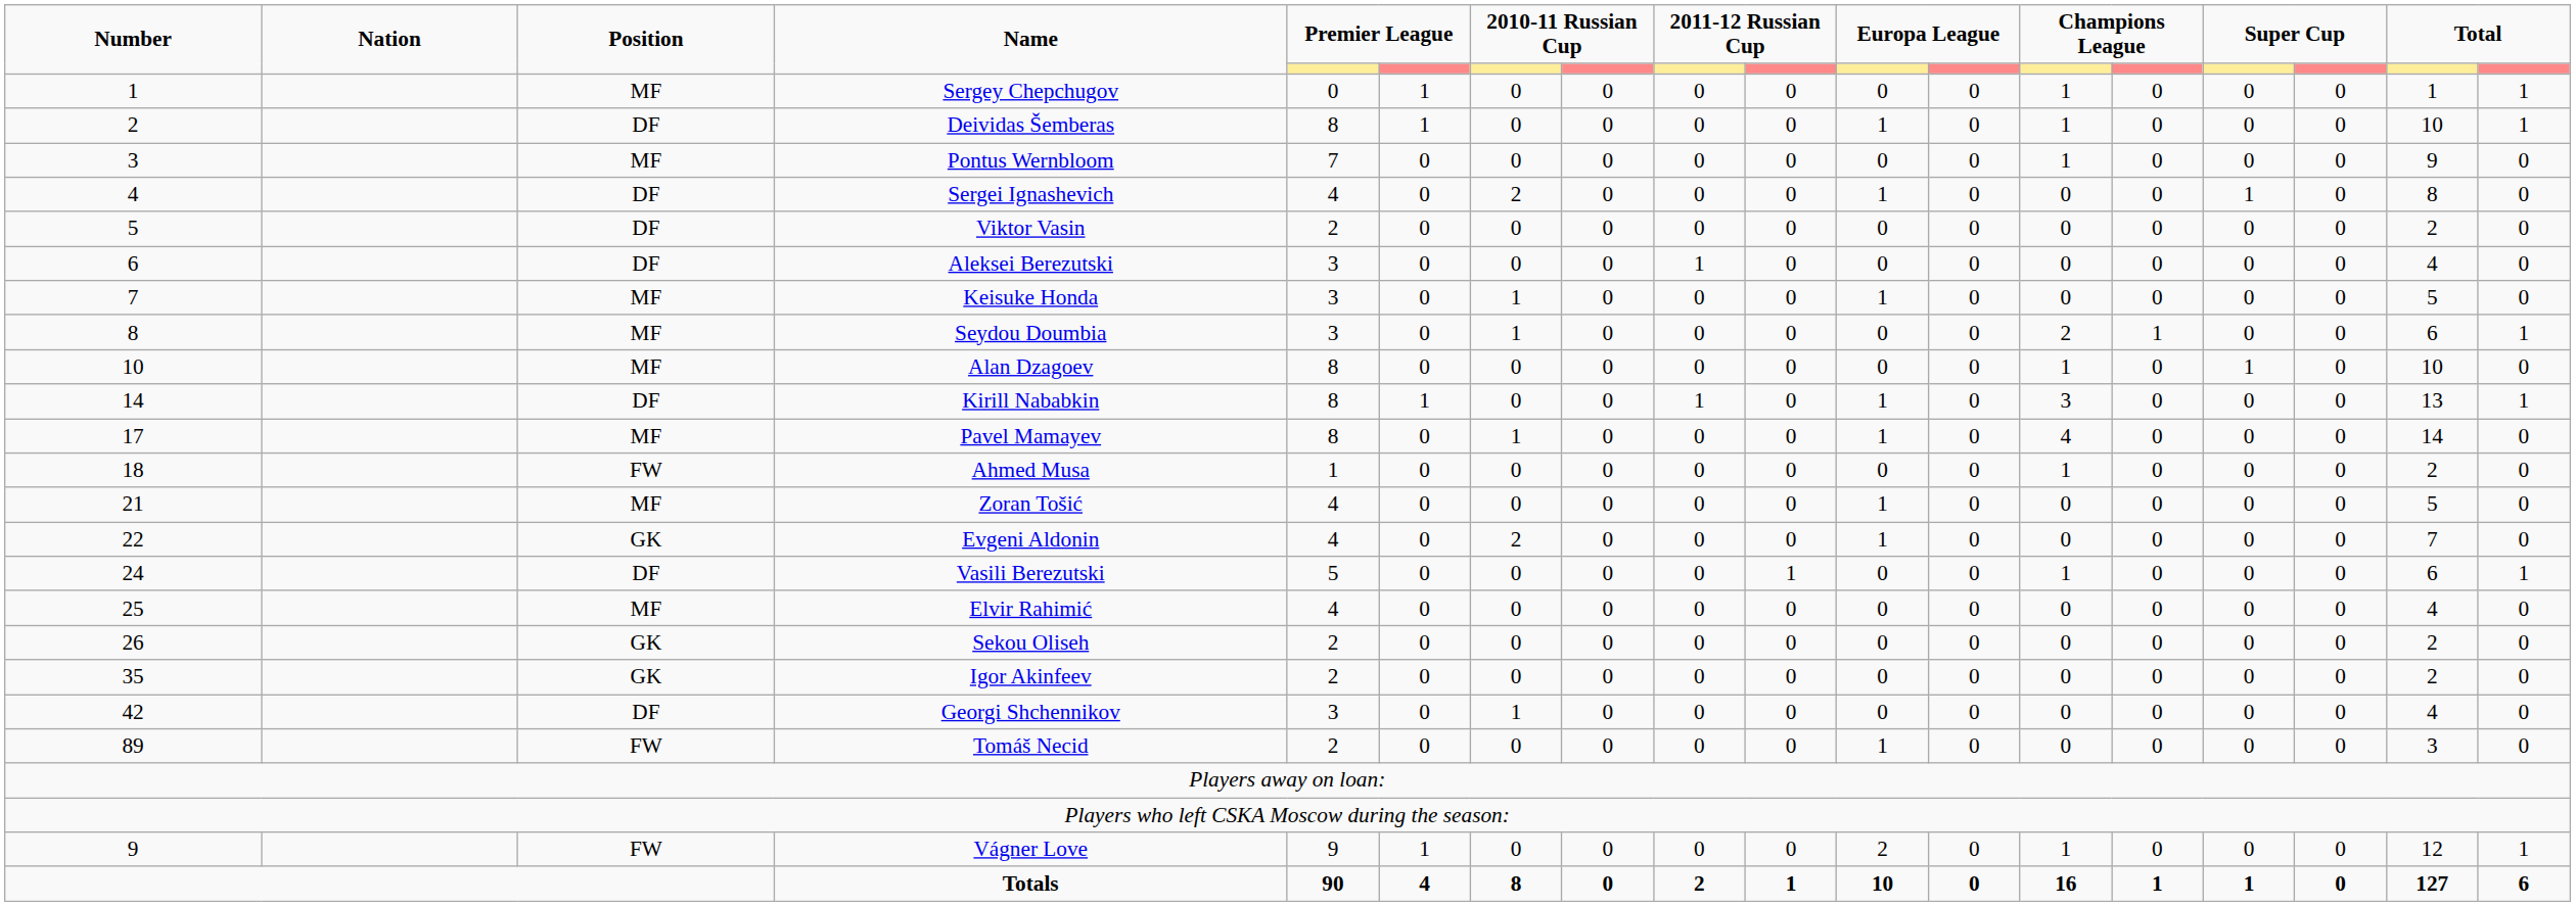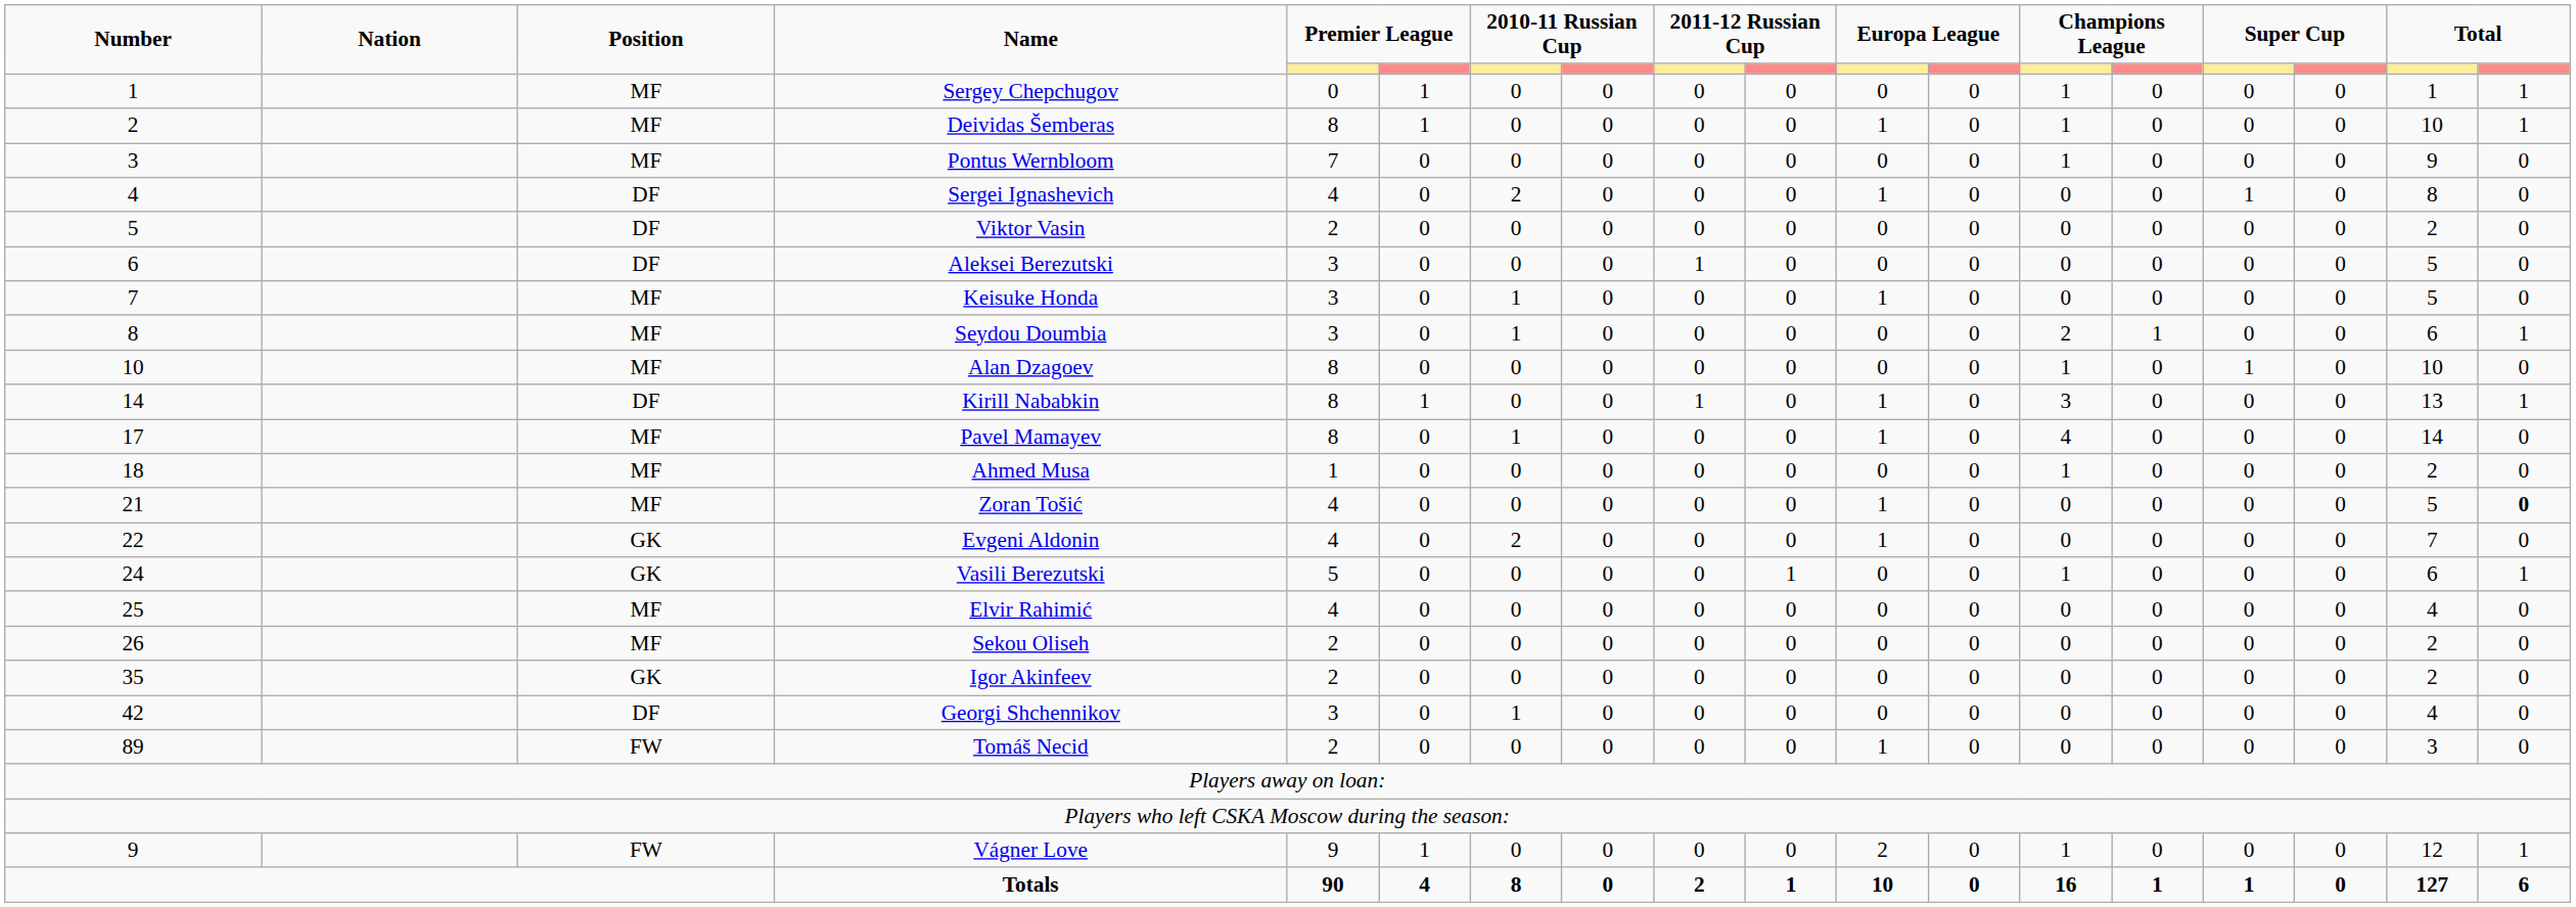Deividas Šemberas | Position: DF -> MF
Aleksei Berezutski | column 17: 4 -> 5
Ahmed Musa | Position: FW -> MF
Zoran Tošić | column 18: normal -> bold
Vasili Berezutski | Position: DF -> GK
Sekou Oliseh | Position: GK -> MF
